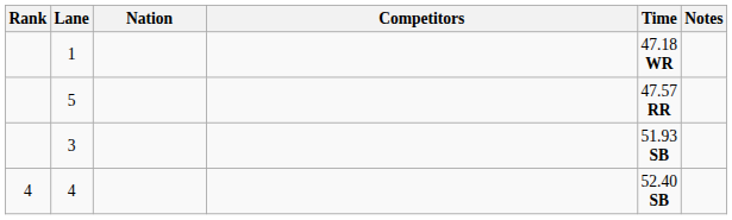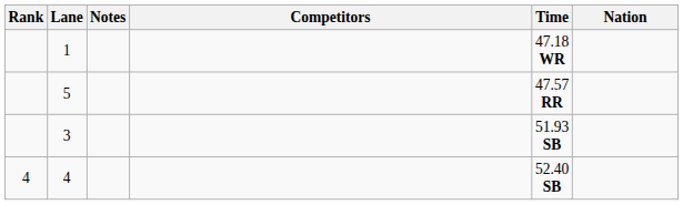columns swapped: Nation <-> Notes
